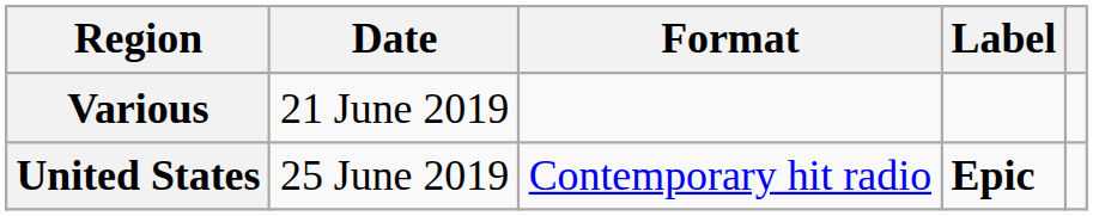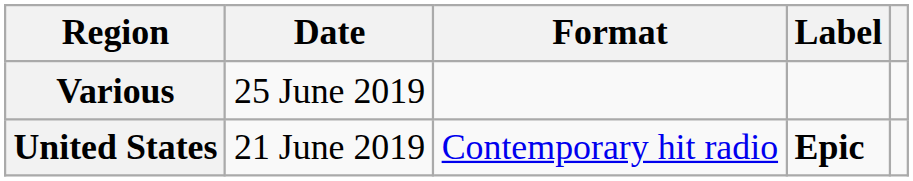Various | Date: 21 June 2019 -> 25 June 2019
United States | Date: 25 June 2019 -> 21 June 2019
